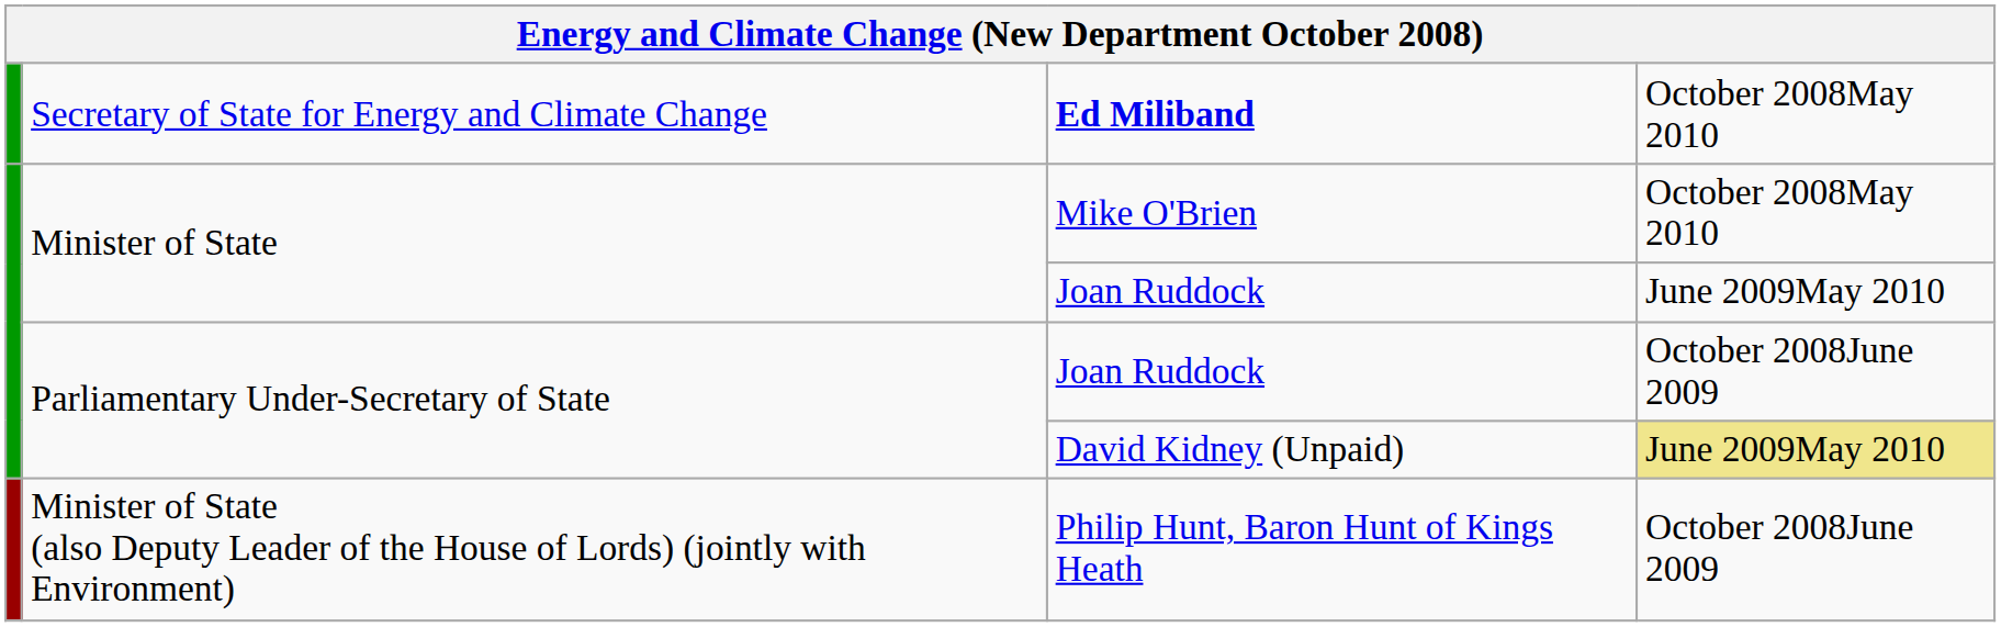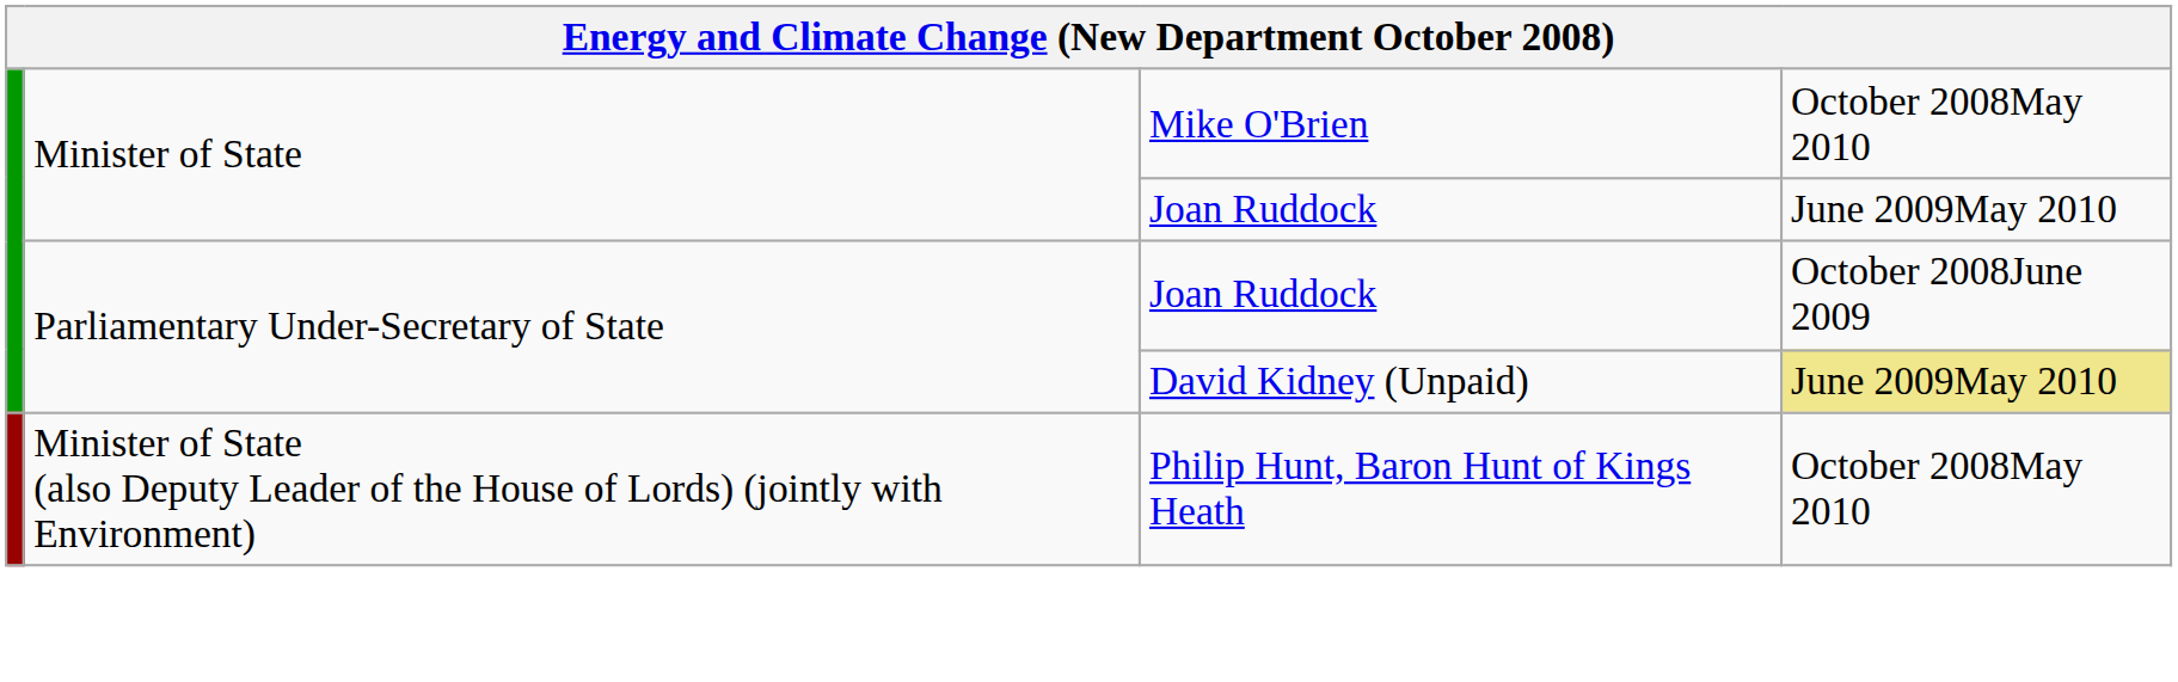- row: Secretary of State for Energy and Climate Change | Ed Miliband | October 2008May 2010
Philip Hunt, Baron Hunt of Kings Heath | column 4: October 2008June 2009 -> October 2008May 2010
